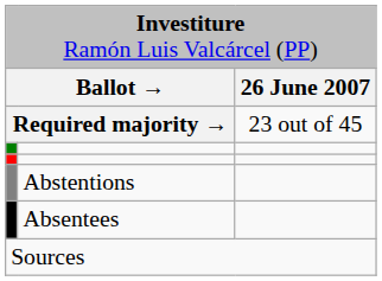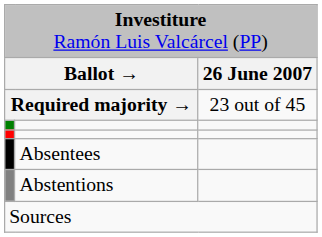rows swapped: Abstentions <-> Absentees
